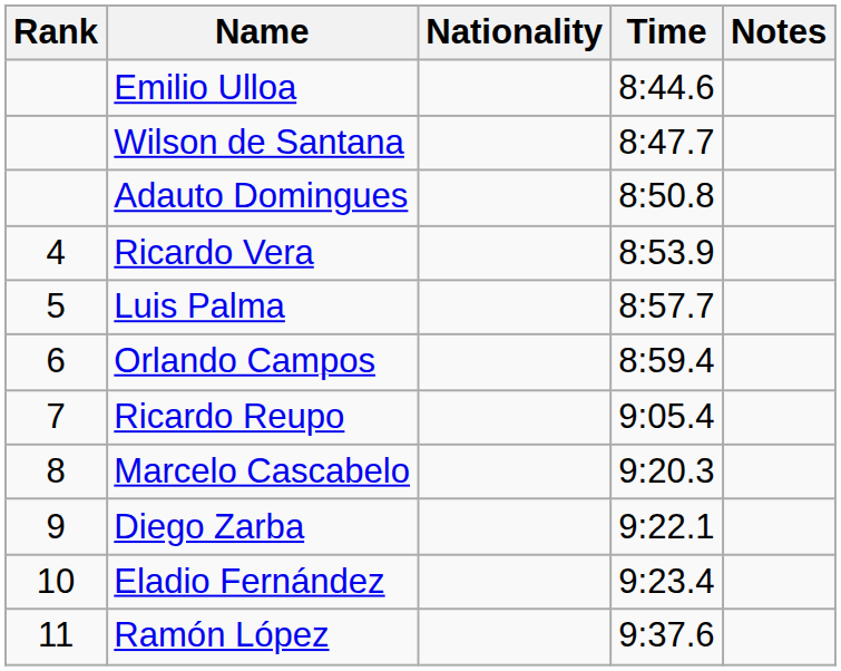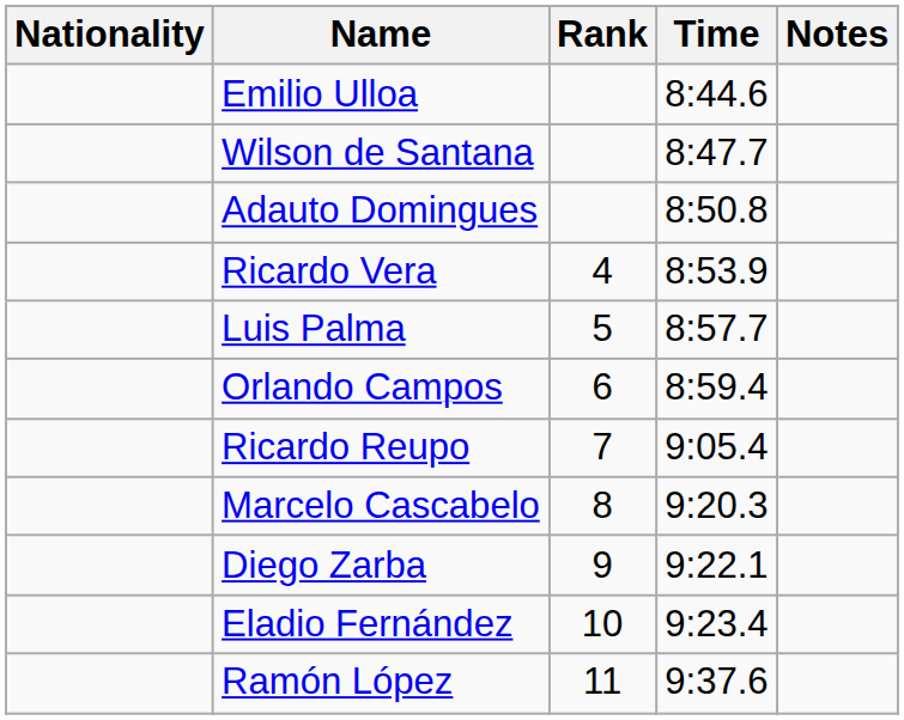columns swapped: Rank <-> Nationality
